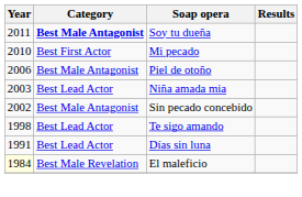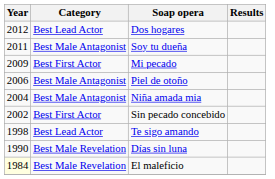+ row: 2012 | Best Lead Actor | Dos hogares
Soy tu dueña | Category: bold -> normal
Mi pecado | Year: 2010 -> 2009
Niña amada mia | Year: 2003 -> 2004
Niña amada mia | Category: Best Lead Actor -> Best Male Antagonist
Sin pecado concebido | Category: Best Male Antagonist -> Best First Actor
Días sin luna | Year: 1991 -> 1990
Días sin luna | Category: Best Lead Actor -> Best Male Revelation
